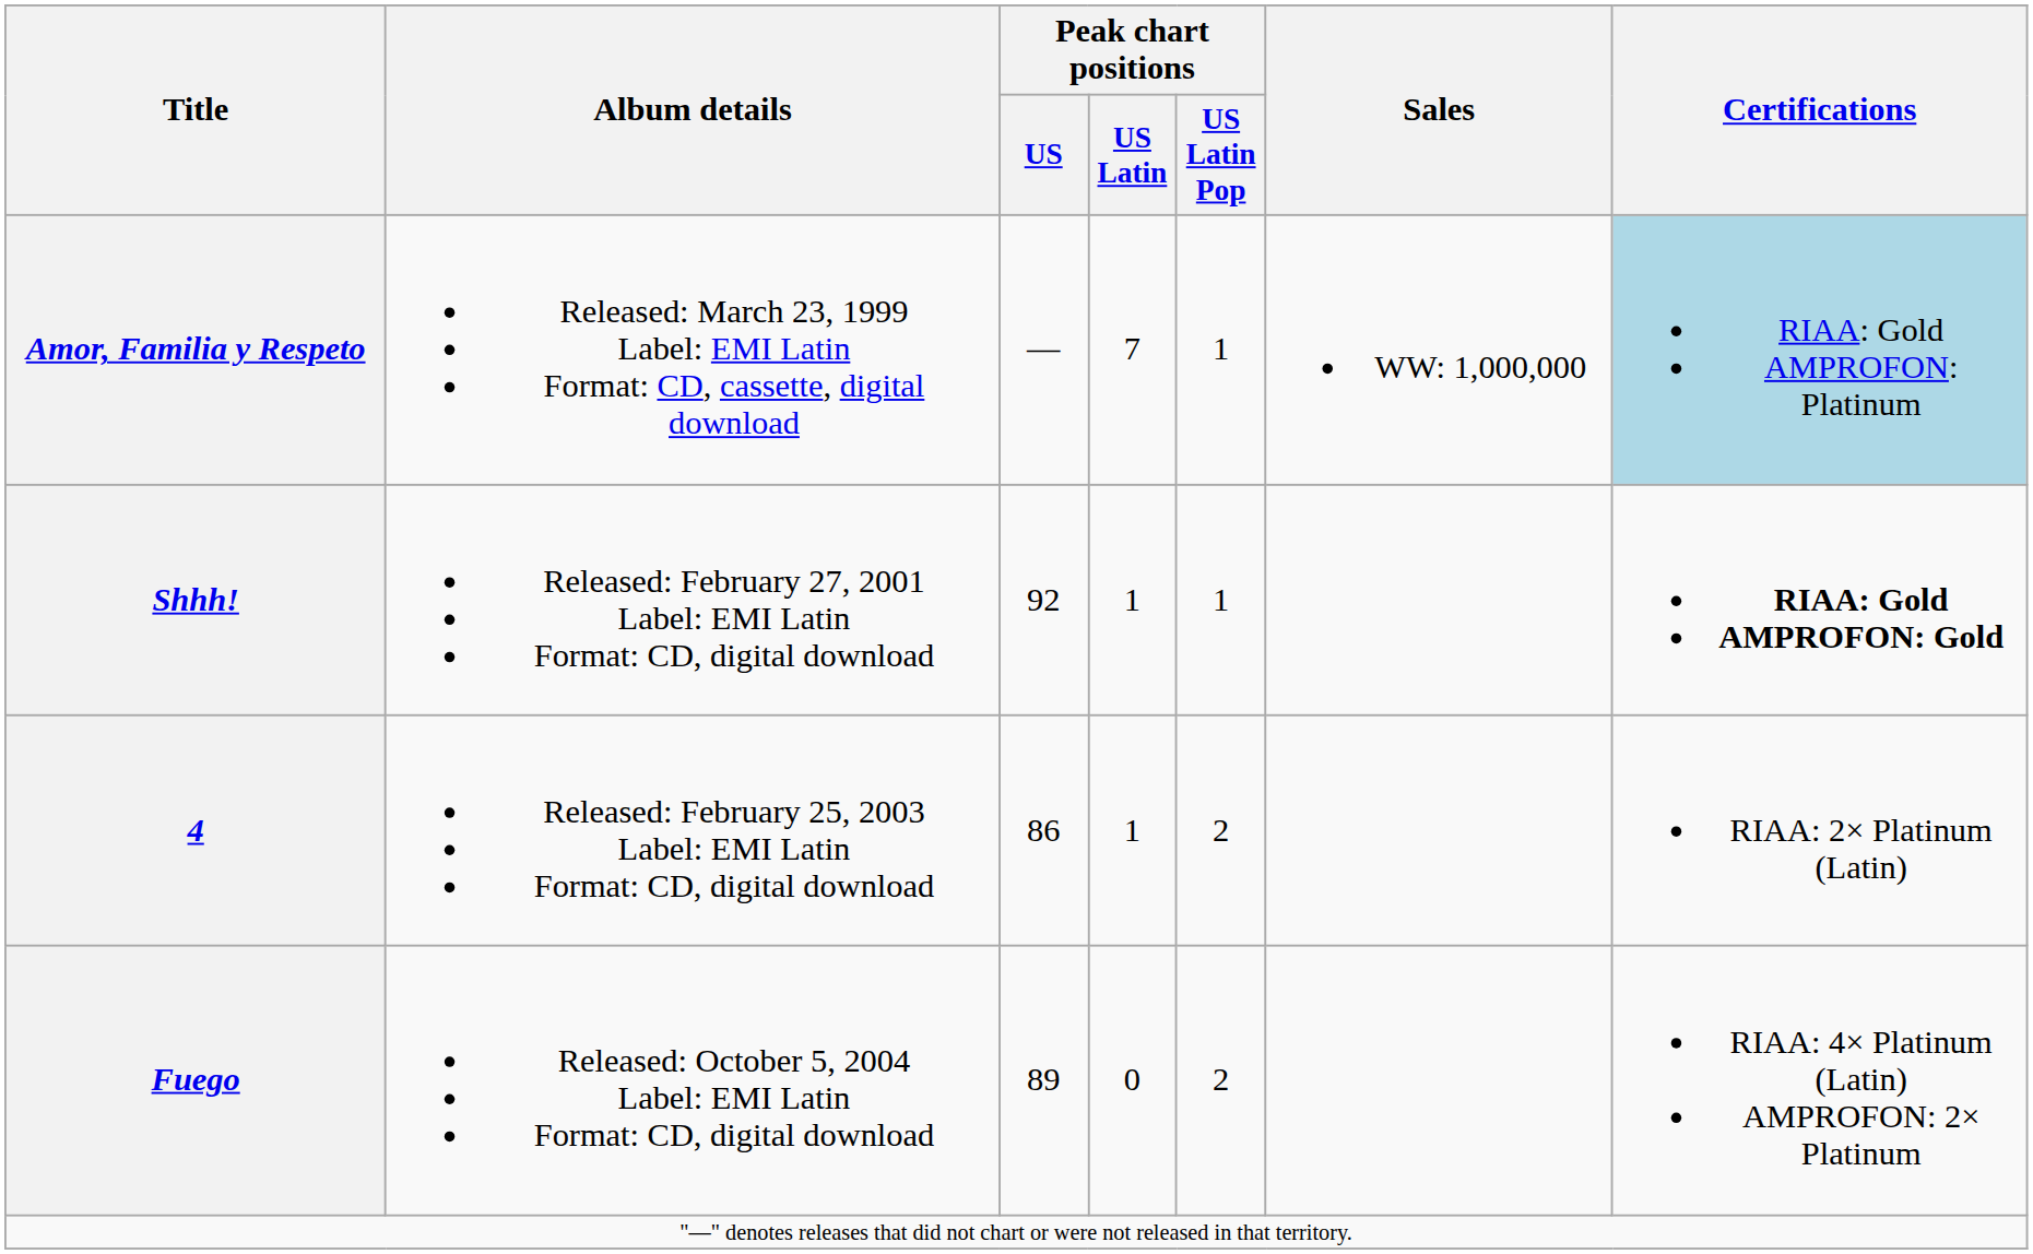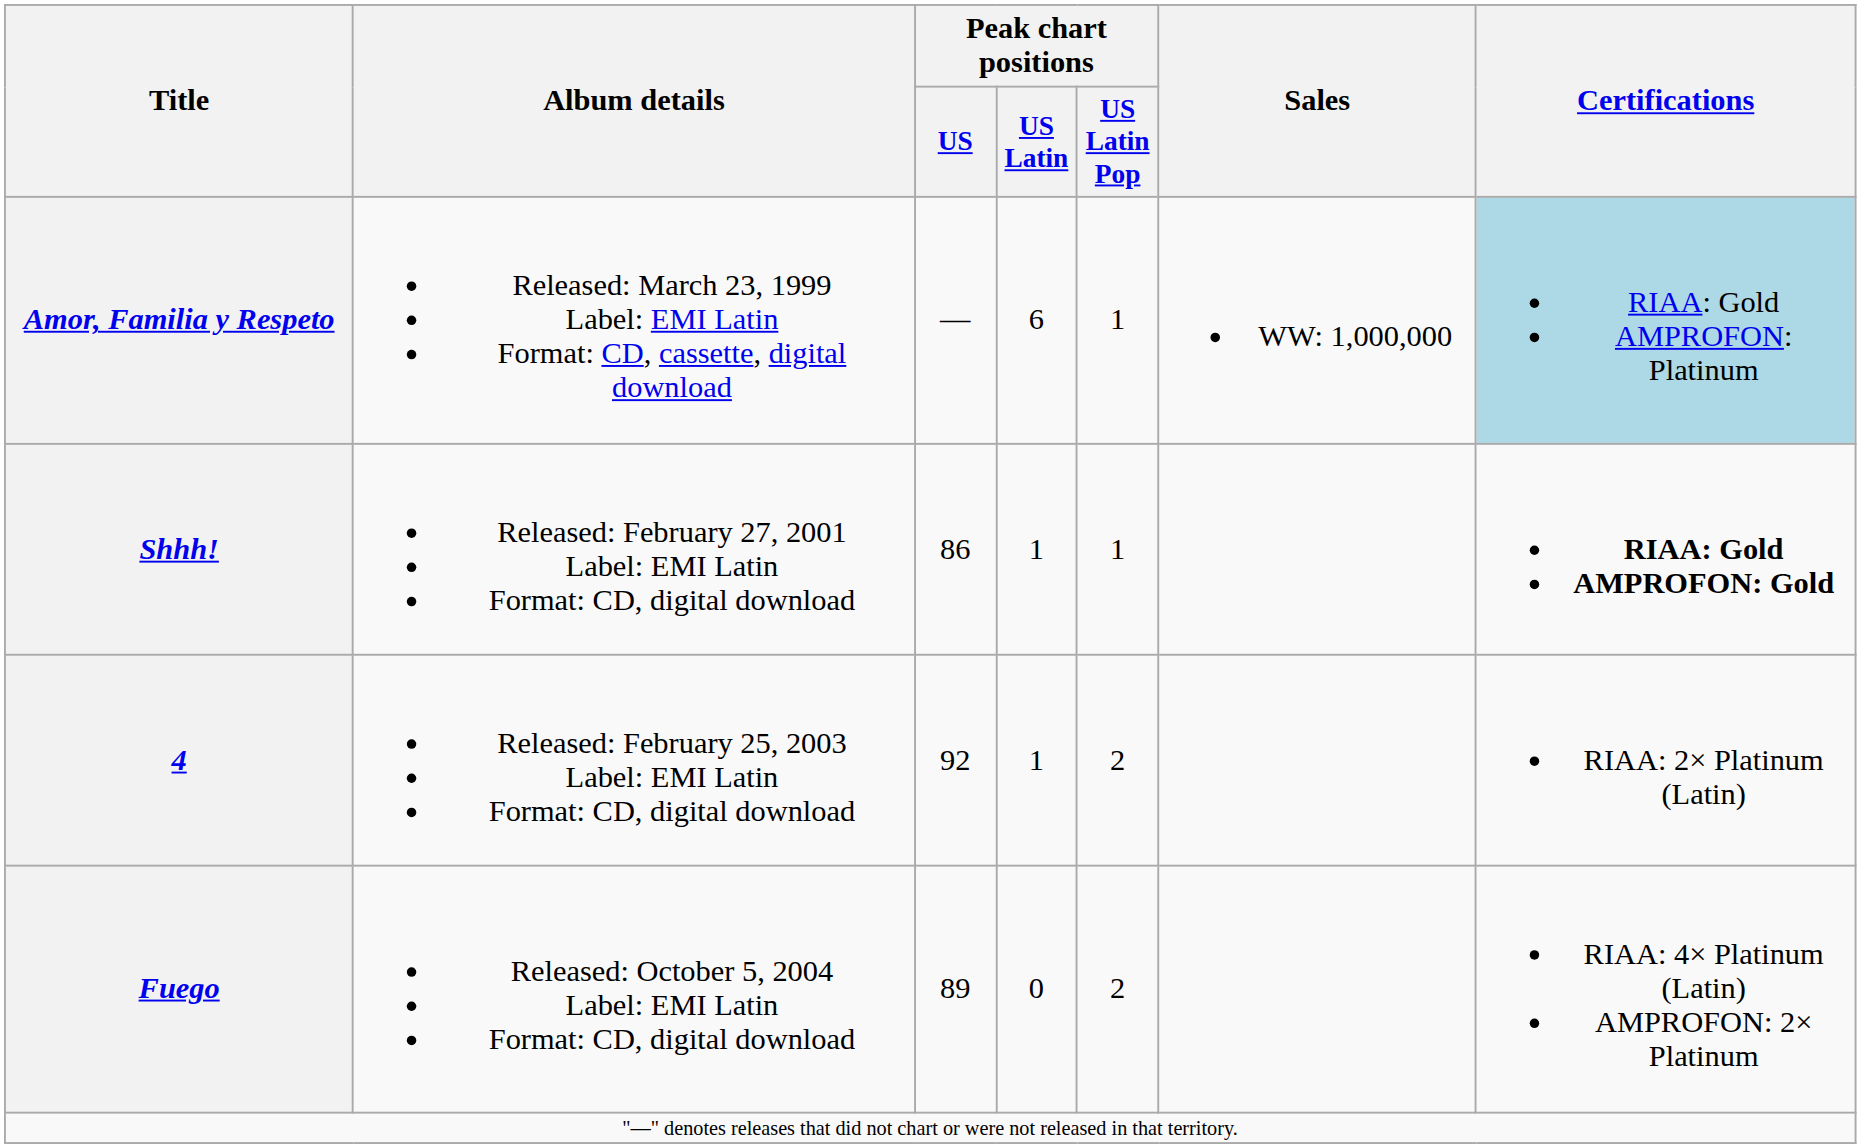Amor, Familia y Respeto | Peak chart positions / US Latin: 7 -> 6
Shhh! | Peak chart positions / US: 92 -> 86
4 | Peak chart positions / US: 86 -> 92
